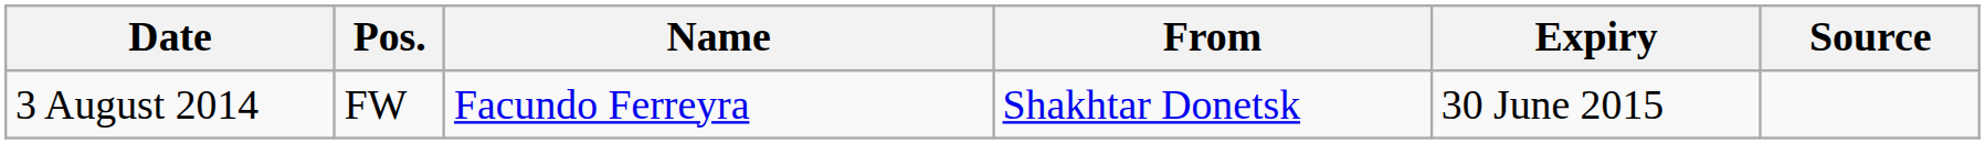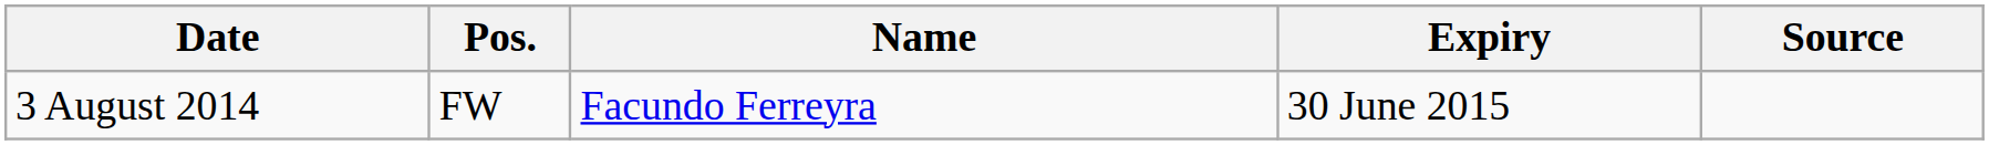- column: From | Shakhtar Donetsk
